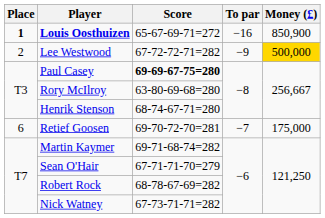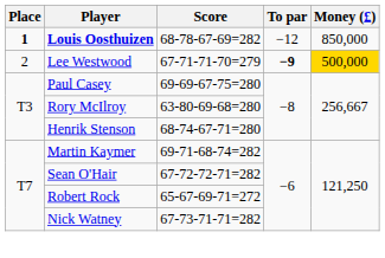Louis Oosthuizen | Score: 65-67-69-71=272 -> 68-78-67-69=282
Louis Oosthuizen | To par: −16 -> −12
Louis Oosthuizen | Money (£): 850,900 -> 850,000
Lee Westwood | Score: 67-72-72-71=282 -> 67-71-71-70=279
Lee Westwood | To par: normal -> bold
Paul Casey | Score: bold -> normal
- row: 6 | Retief Goosen | 69-70-72-70=281 | −7 | 175,000
Sean O'Hair | Score: 67-71-71-70=279 -> 67-72-72-71=282
Robert Rock | Score: 68-78-67-69=282 -> 65-67-69-71=272
